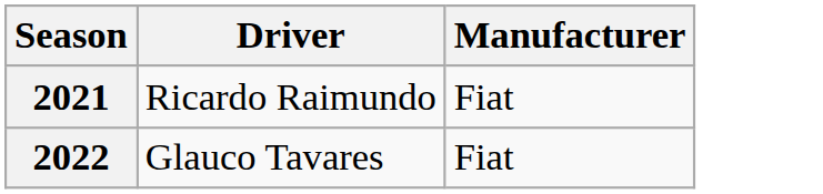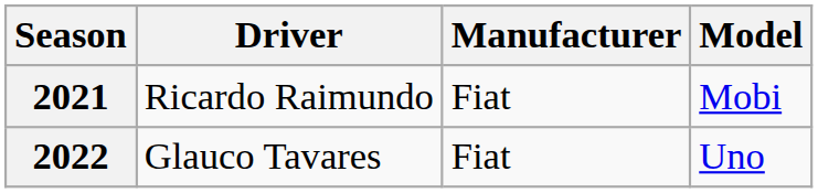+ column: Model | Mobi | Uno
